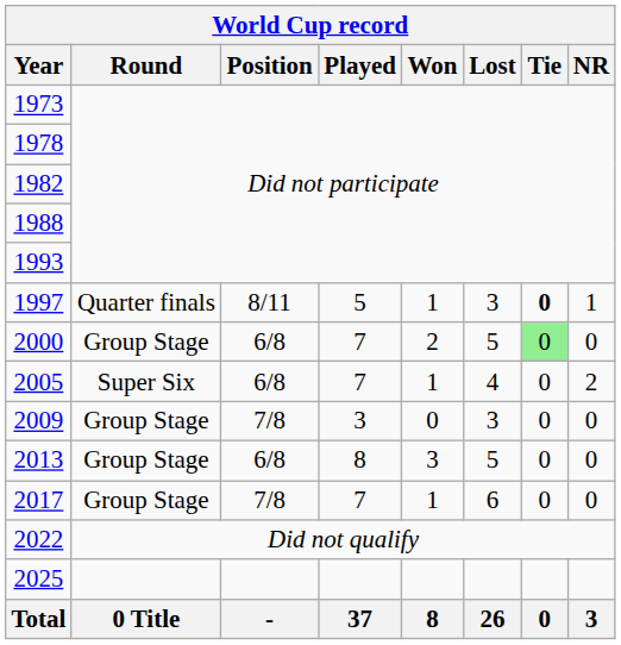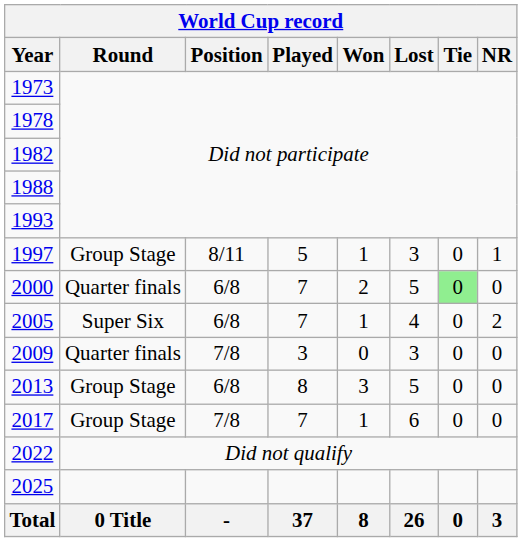1997 | Round: Quarter finals -> Group Stage
1997 | Tie: bold -> normal
2000 | Round: Group Stage -> Quarter finals
2009 | Round: Group Stage -> Quarter finals
